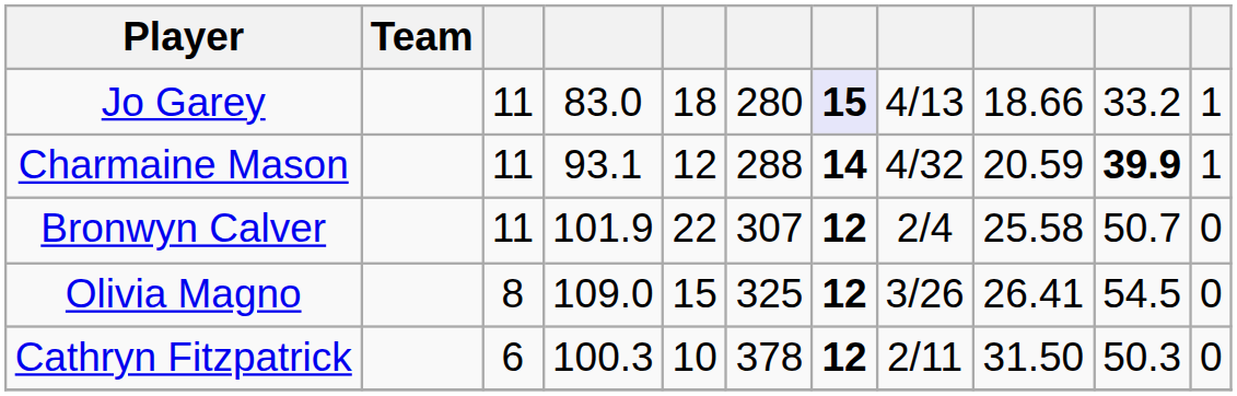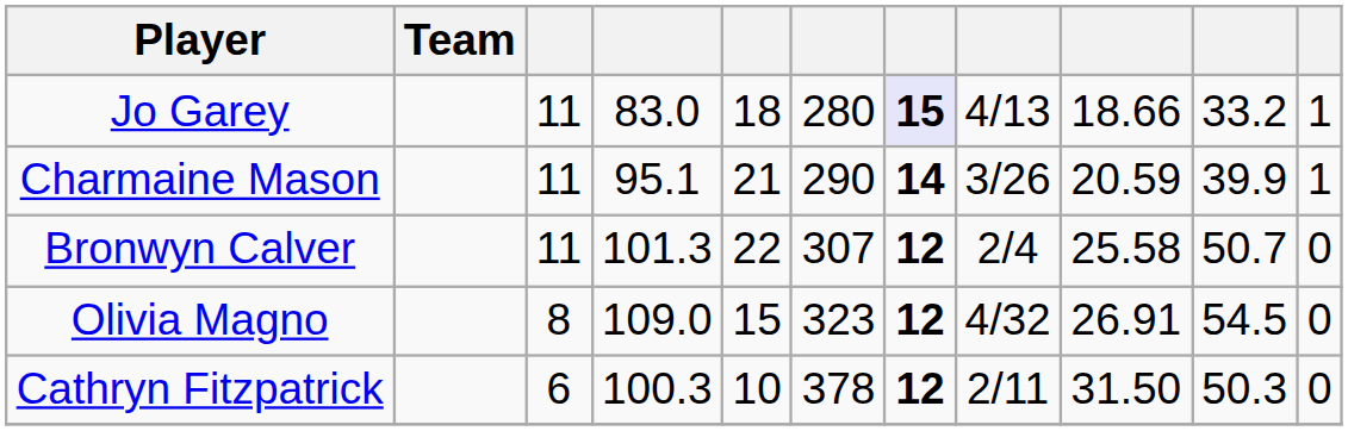Charmaine Mason | column 4: 93.1 -> 95.1
Charmaine Mason | column 5: 12 -> 21
Charmaine Mason | column 6: 288 -> 290
Charmaine Mason | column 8: 4/32 -> 3/26
Charmaine Mason | column 10: bold -> normal
Bronwyn Calver | column 4: 101.9 -> 101.3
Olivia Magno | column 6: 325 -> 323
Olivia Magno | column 8: 3/26 -> 4/32
Olivia Magno | column 9: 26.41 -> 26.91
